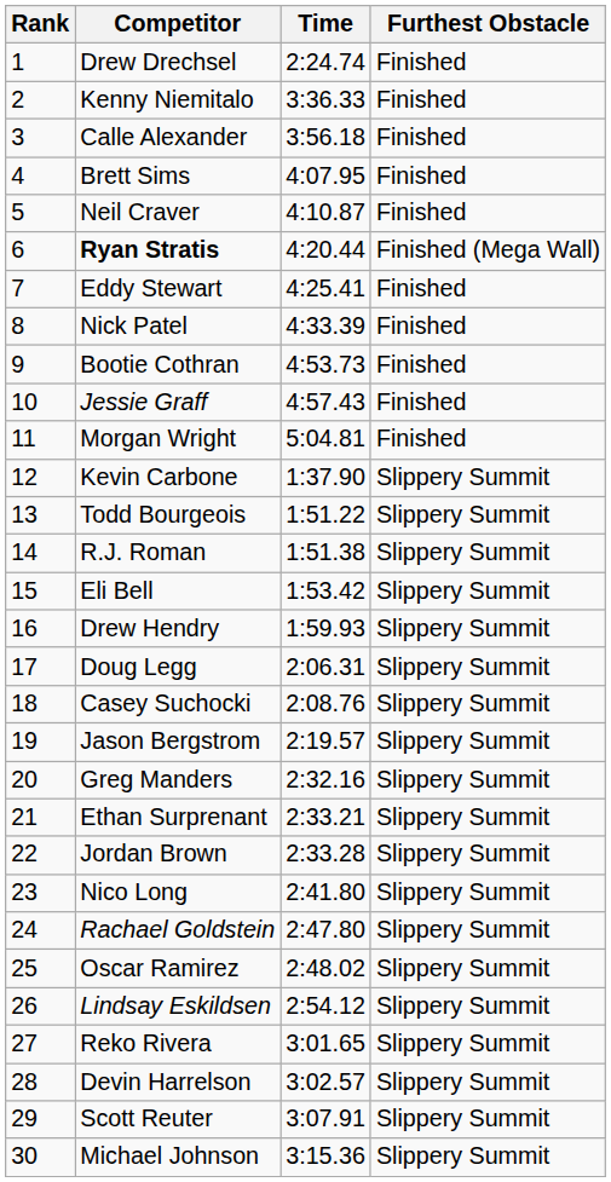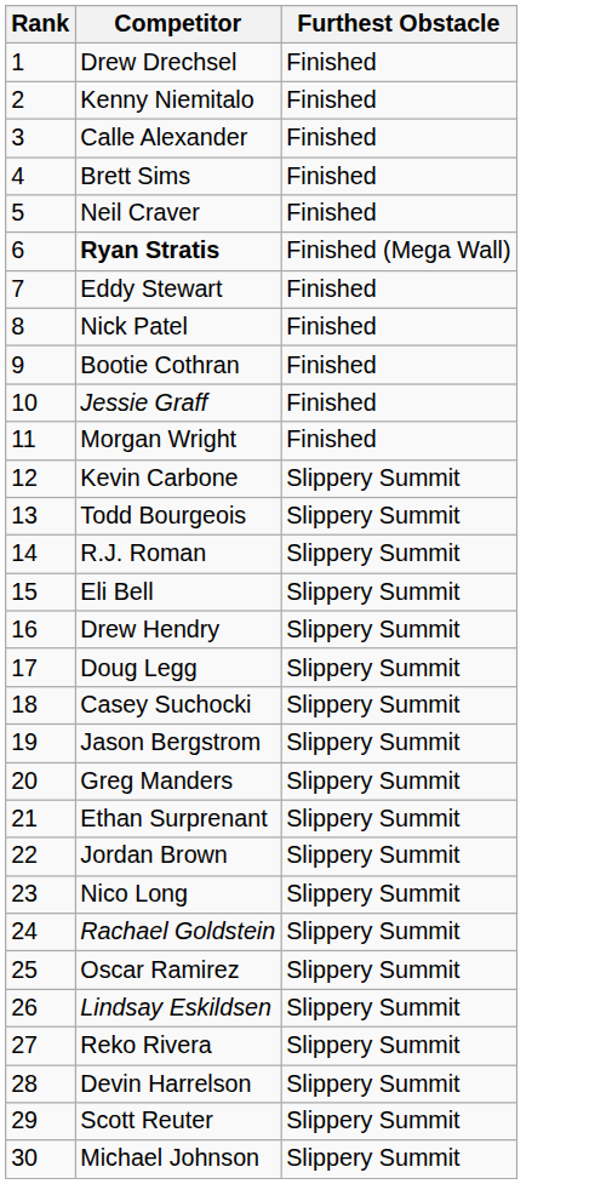- column: Time | 2:24.74 | 3:36.33 | 3:56.18 | 4:07.95 | 4:10.87 | 4:20.44 | 4:25.41 | 4:33.39 | 4:53.73 | 4:57.43 | 5:04.81 | 1:37.90 | 1:51.22 | 1:51.38 | 1:53.42 | 1:59.93 | 2:06.31 | 2:08.76 | 2:19.57 | 2:32.16 | 2:33.21 | 2:33.28 | 2:41.80 | 2:47.80 | 2:48.02 | 2:54.12 | 3:01.65 | 3:02.57 | 3:07.91 | 3:15.36
